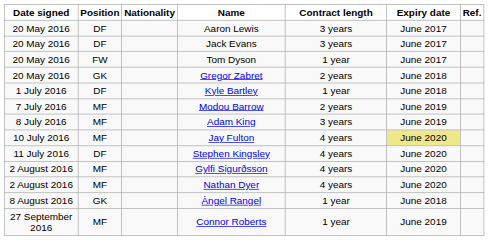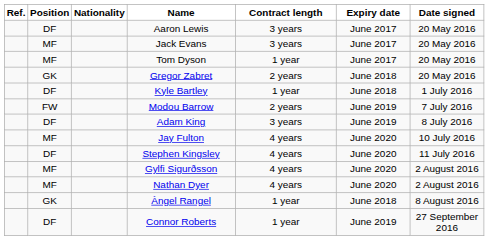columns swapped: Date signed <-> Ref.
Jack Evans | Position: DF -> MF
Tom Dyson | Position: FW -> MF
Modou Barrow | Position: MF -> FW
Adam King | Position: MF -> DF
Jay Fulton | Expiry date: khaki background -> no background
Connor Roberts | Position: MF -> DF
